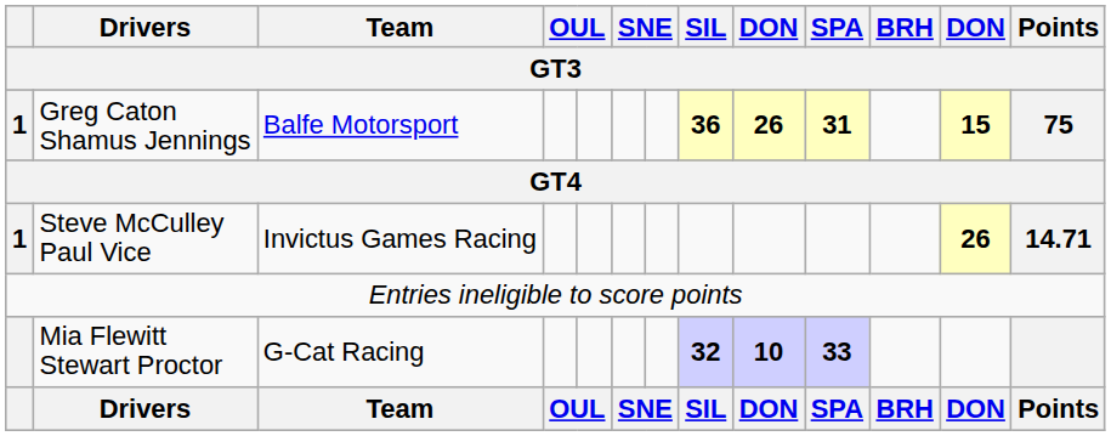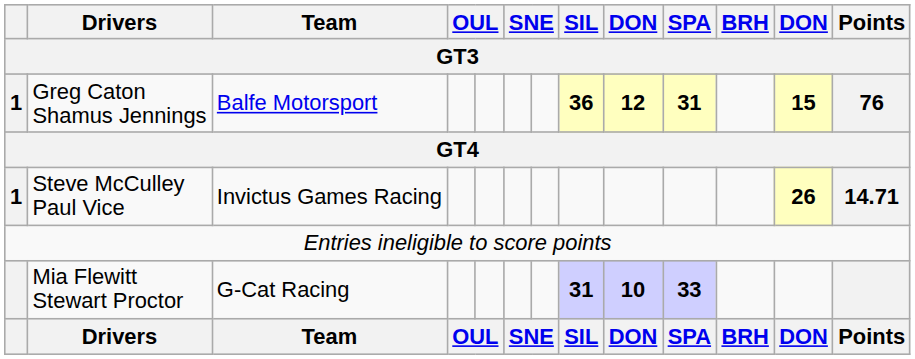Greg Caton Shamus Jennings | column 9: 26 -> 12
Greg Caton Shamus Jennings | Points: 75 -> 76
Mia Flewitt Stewart Proctor | SIL: 32 -> 31
